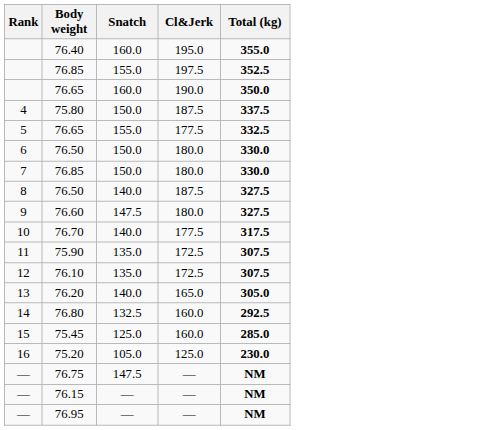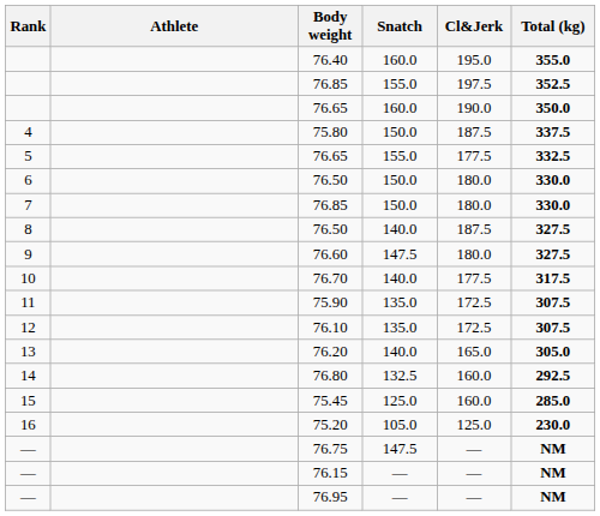+ column: Athlete
